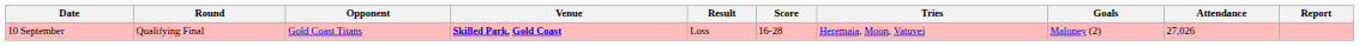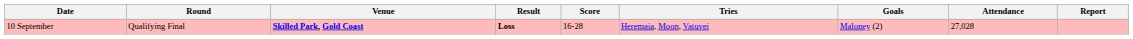- column: Opponent | Gold Coast Titans
10 September | Result: normal -> bold
10 September | Attendance: 27,026 -> 27,028
